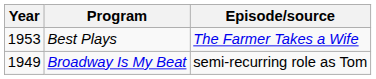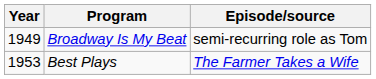rows swapped: Broadway Is My Beat <-> Best Plays
